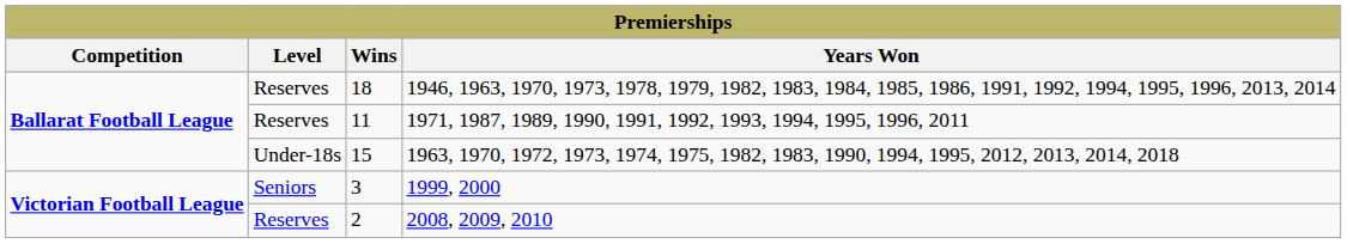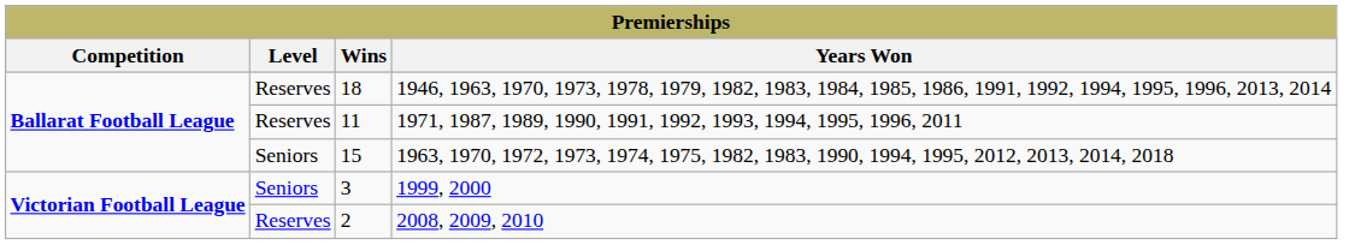15 | Level: Under-18s -> Seniors
